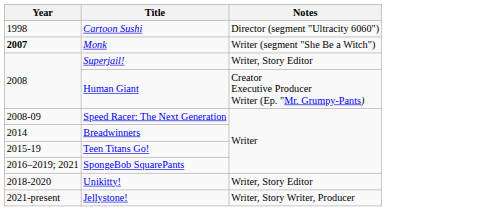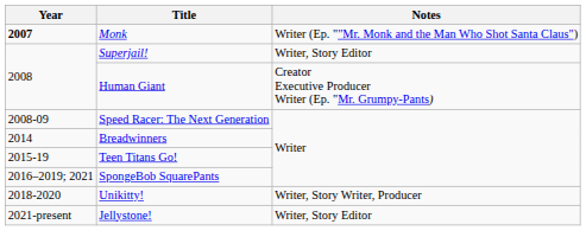- row: 1998 | Cartoon Sushi | Director (segment "Ultracity 6060")
Monk | Notes: Writer (segment "She Be a Witch") -> Writer (Ep. ""Mr. Monk and the Man Who Shot Santa Claus")
Unikitty! | Notes: Writer, Story Editor -> Writer, Story Writer, Producer
Jellystone! | Notes: Writer, Story Writer, Producer -> Writer, Story Editor
